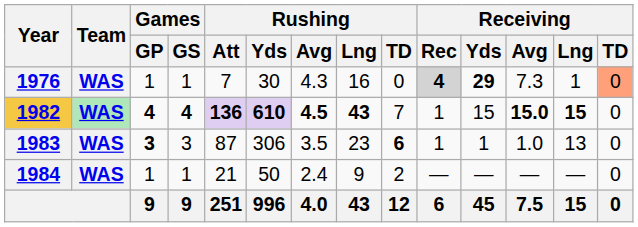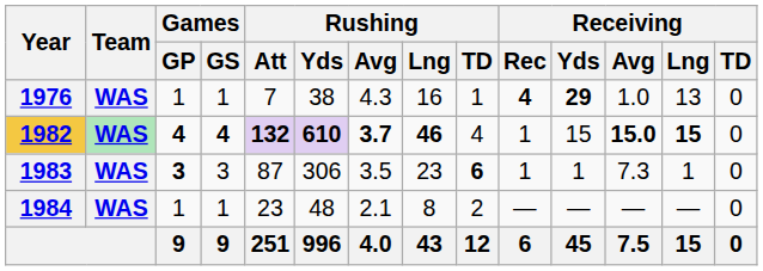1976 | Rushing / Yds: 30 -> 38
1976 | Rushing / TD: 0 -> 1
1976 | Receiving / Rec: lightgrey background -> no background
1976 | Receiving / Avg: 7.3 -> 1.0
1976 | Receiving / Lng: 1 -> 13
1976 | Receiving / TD: lightsalmon background -> no background
1982 | Rushing / Att: 136 -> 132
1982 | Rushing / Avg: 4.5 -> 3.7
1982 | Rushing / Lng: 43 -> 46
1982 | Rushing / TD: 7 -> 4
1983 | Receiving / Avg: 1.0 -> 7.3
1983 | Receiving / Lng: 13 -> 1
1984 | Rushing / Att: 21 -> 23
1984 | Rushing / Yds: 50 -> 48
1984 | Rushing / Avg: 2.4 -> 2.1
1984 | Rushing / Lng: 9 -> 8
